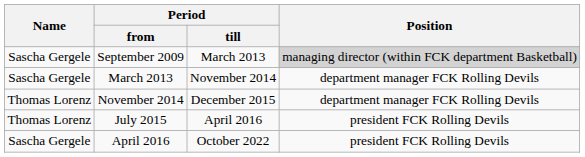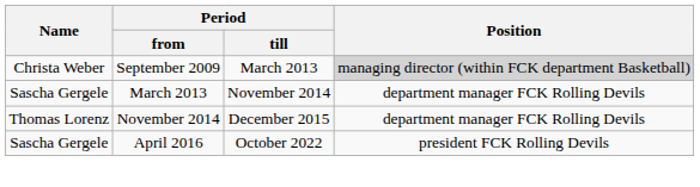September 2009 | Name: Sascha Gergele -> Christa Weber
- row: Thomas Lorenz | July 2015 | April 2016 | president FCK Rolling Devils
